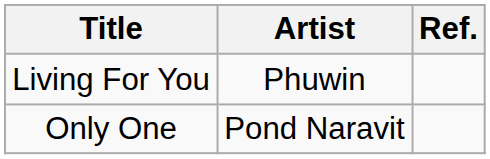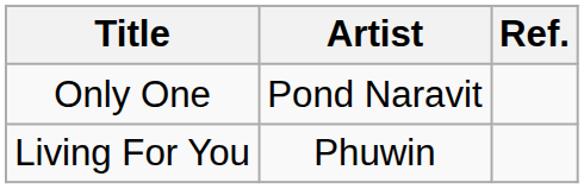rows swapped: Living For You <-> Only One
